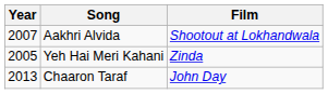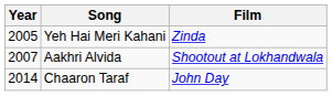rows swapped: Yeh Hai Meri Kahani <-> Aakhri Alvida
Chaaron Taraf | Year: 2013 -> 2014
